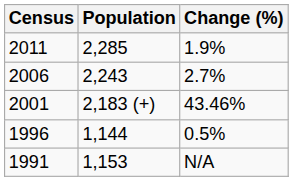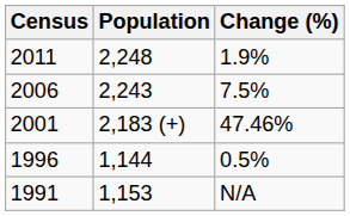2011 | Population: 2,285 -> 2,248
2006 | Change (%): 2.7% -> 7.5%
2001 | Change (%): 43.46% -> 47.46%
